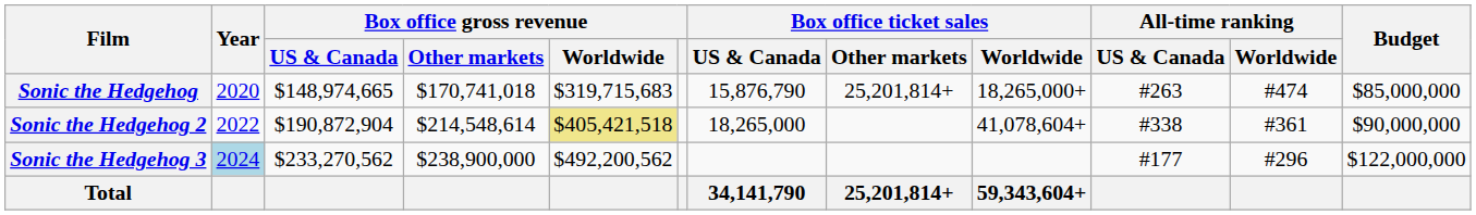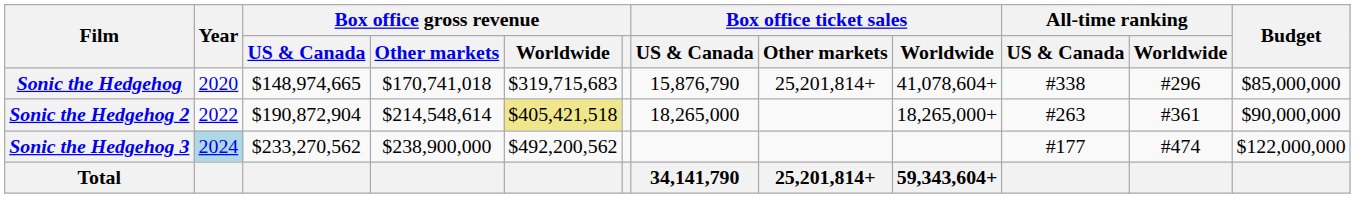Sonic the Hedgehog | Box office ticket sales / Worldwide: 18,265,000+ -> 41,078,604+
Sonic the Hedgehog | All-time ranking / US & Canada: #263 -> #338
Sonic the Hedgehog | All-time ranking / Worldwide: #474 -> #296
Sonic the Hedgehog 2 | Box office ticket sales / Worldwide: 41,078,604+ -> 18,265,000+
Sonic the Hedgehog 2 | All-time ranking / US & Canada: #338 -> #263
Sonic the Hedgehog 3 | All-time ranking / Worldwide: #296 -> #474
